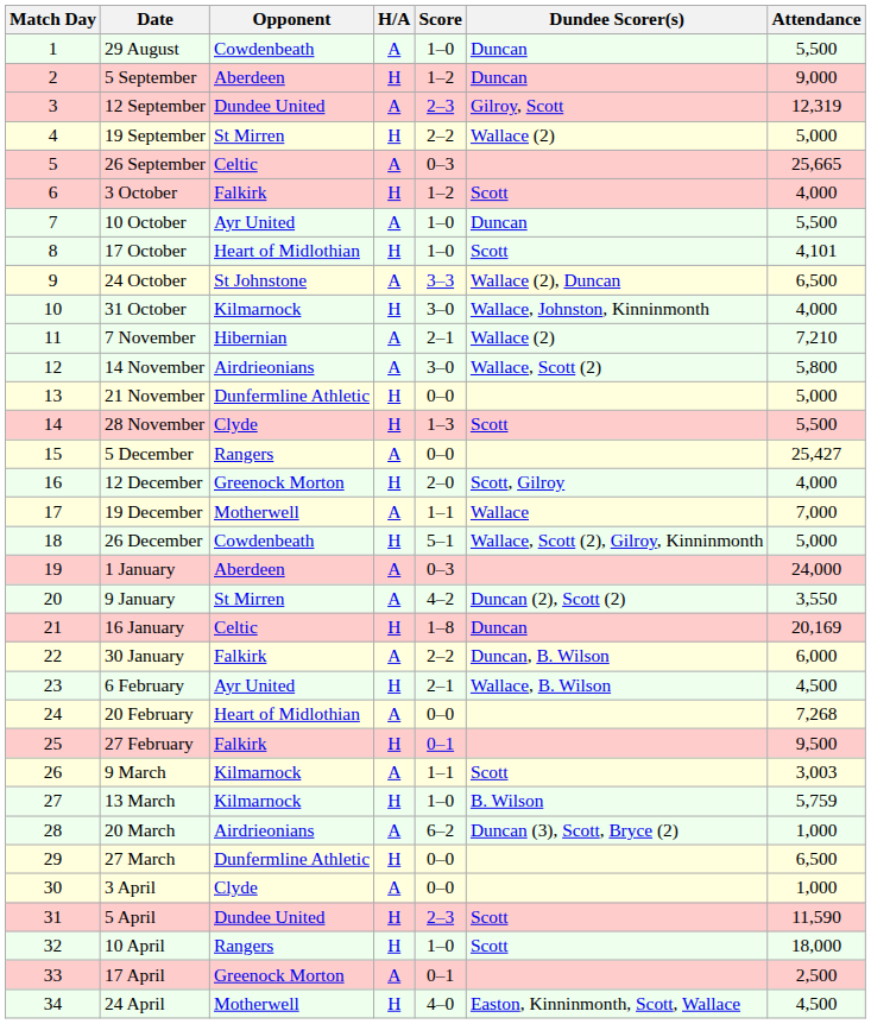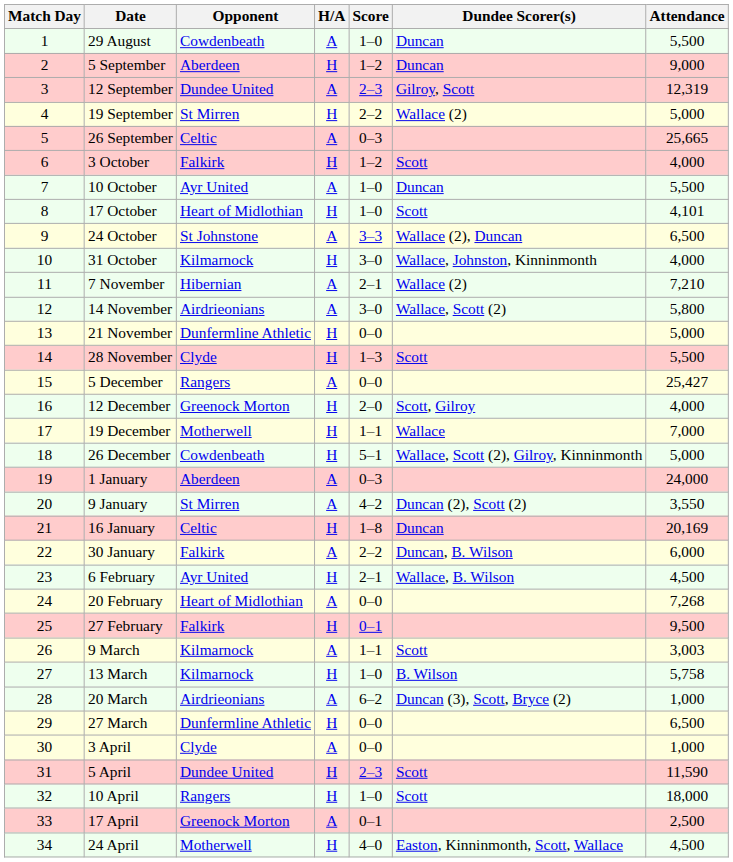19 December | H/A: A -> H
13 March | Attendance: 5,759 -> 5,758
